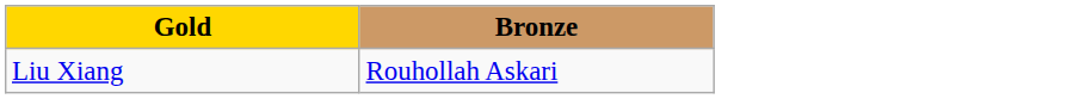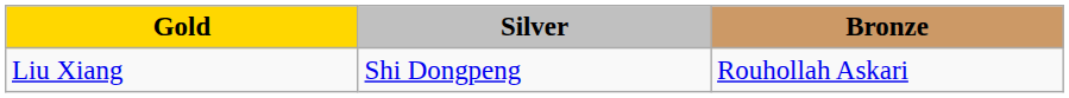+ column: Silver | Shi Dongpeng
